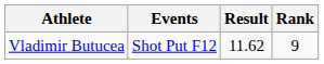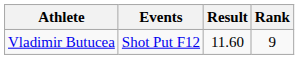Vladimir Butucea | Result: 11.62 -> 11.60
